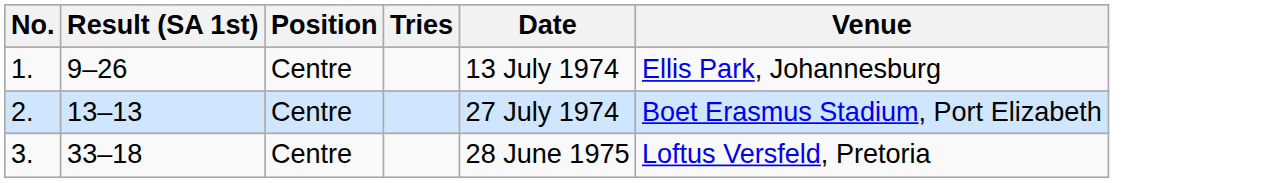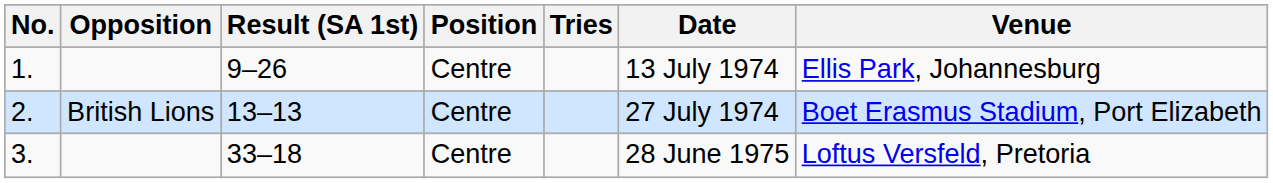+ column: Opposition | British Lions
